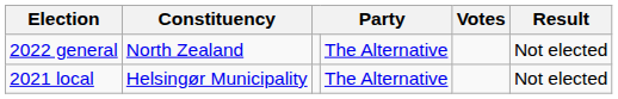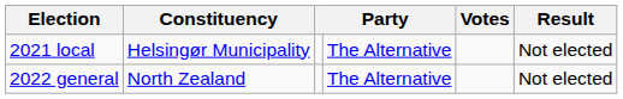rows swapped: 2021 local <-> 2022 general
